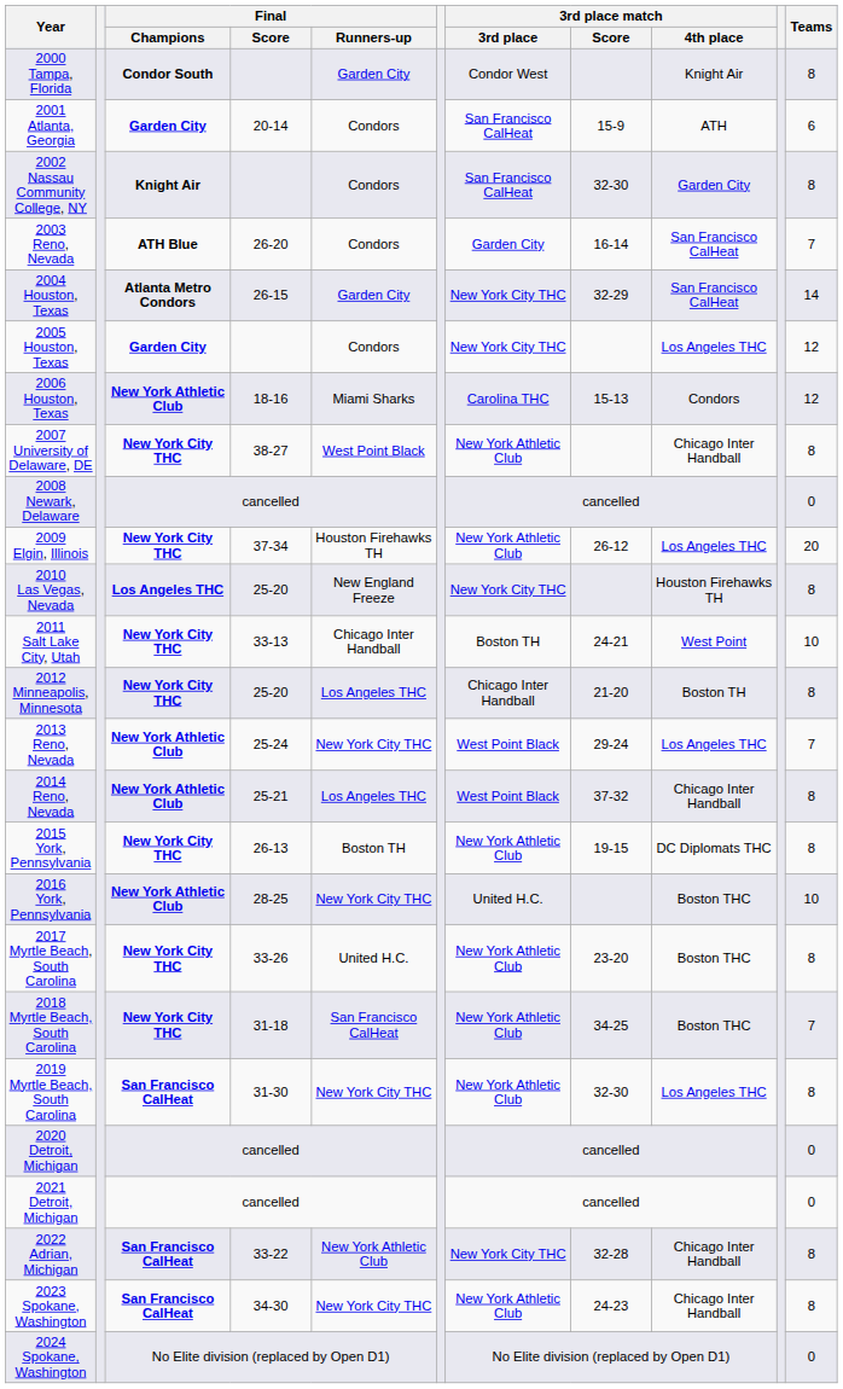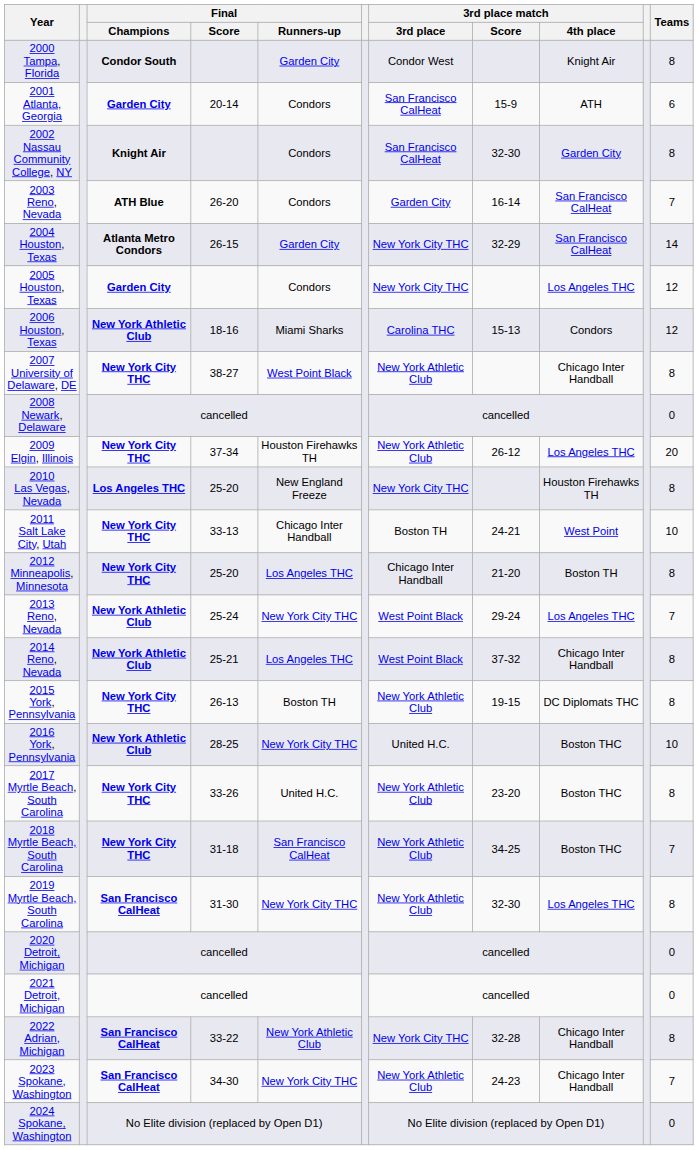2023 Spokane, Washington | Teams: 8 -> 7
